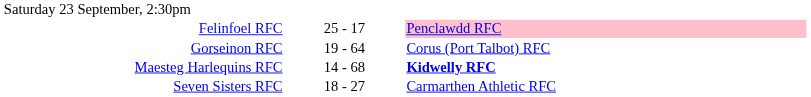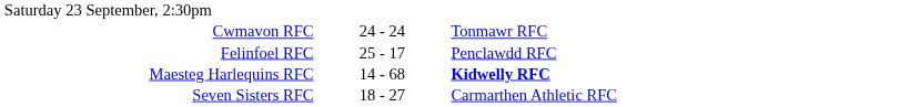+ row: Cwmavon RFC | 24 - 24 | Tonmawr RFC
Felinfoel RFC | column 3: pink background -> no background
- row: Gorseinon RFC | 19 - 64 | Corus (Port Talbot) RFC
